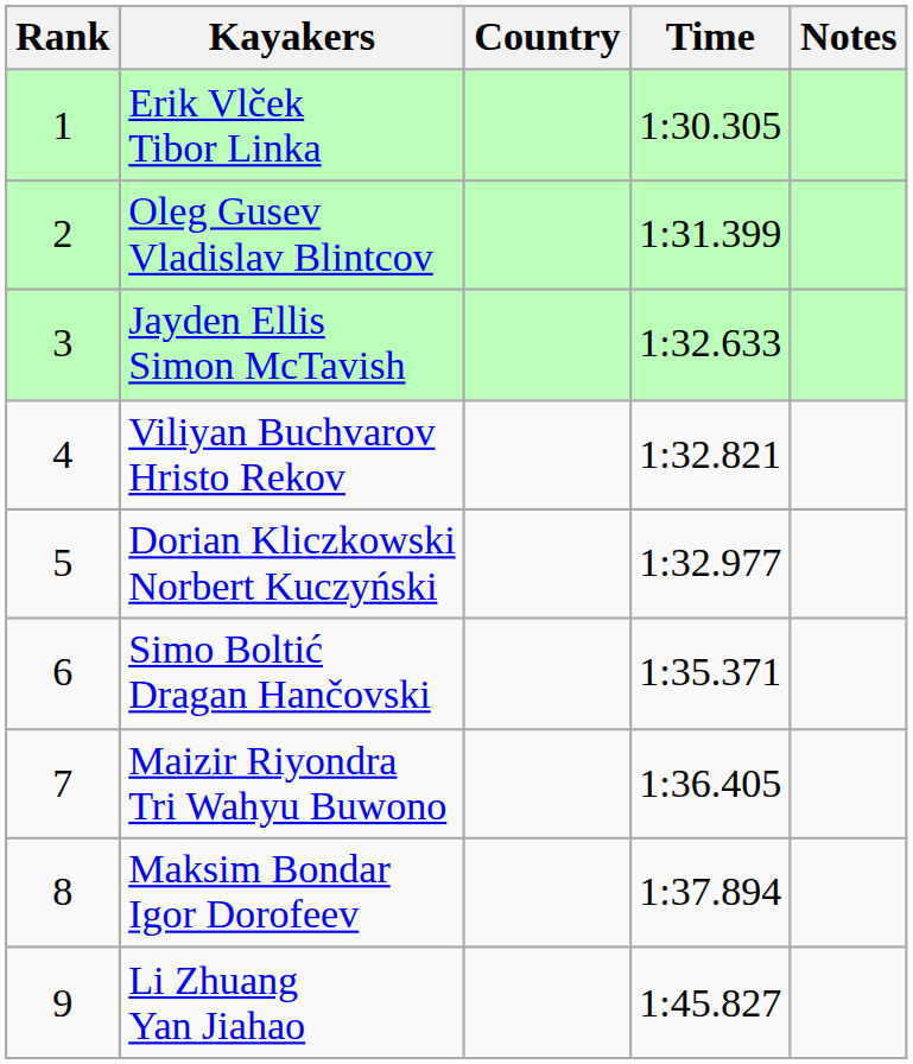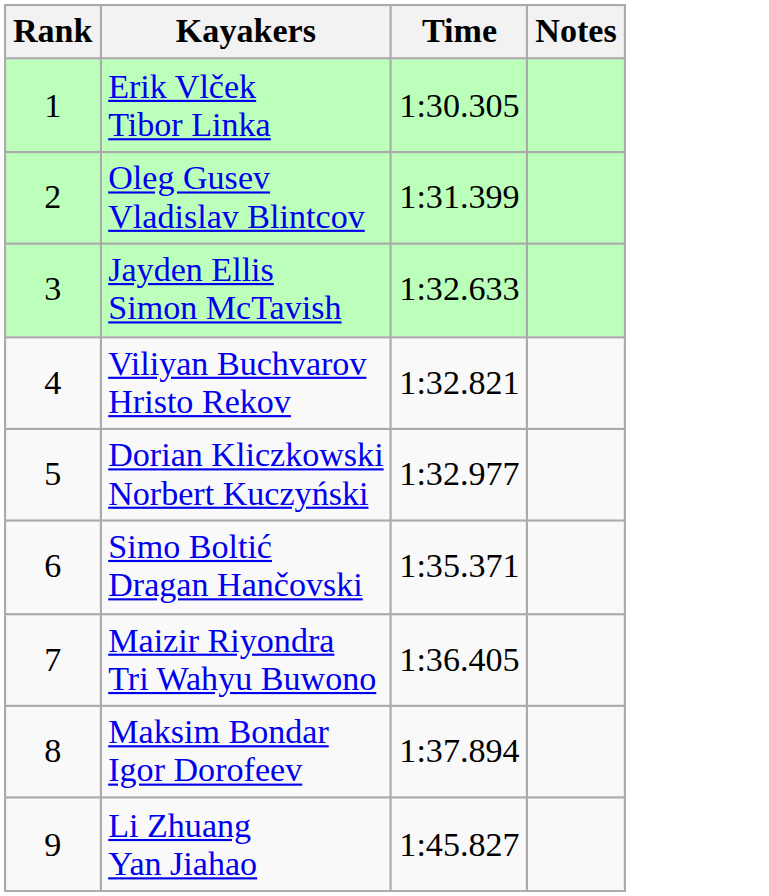- column: Country
